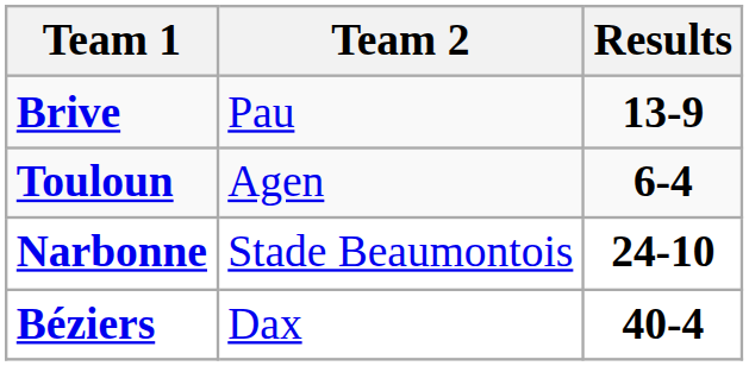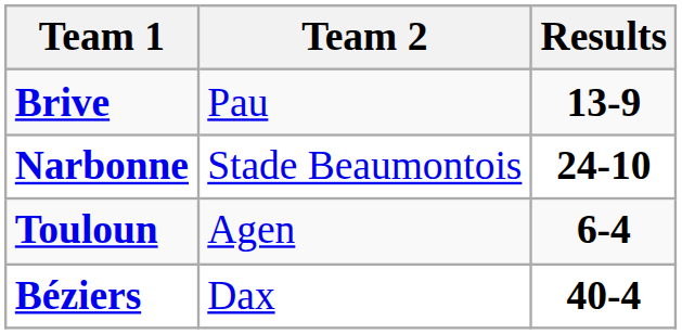rows swapped: Narbonne <-> Touloun
